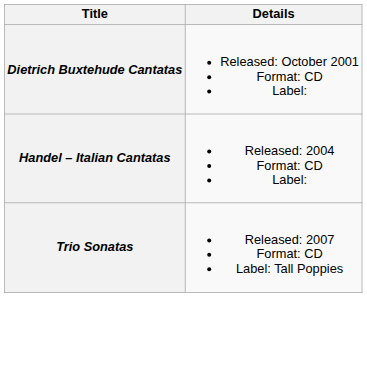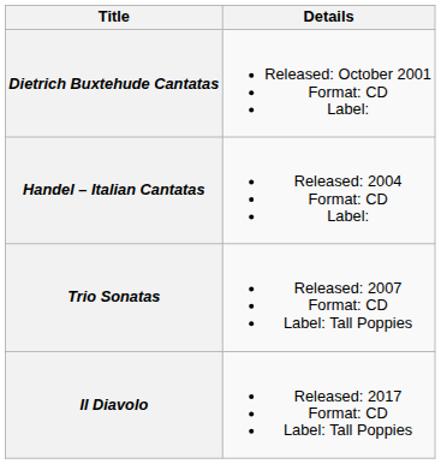+ row: Il Diavolo | Released: 2017 Format: CD Label: Tall Poppies
